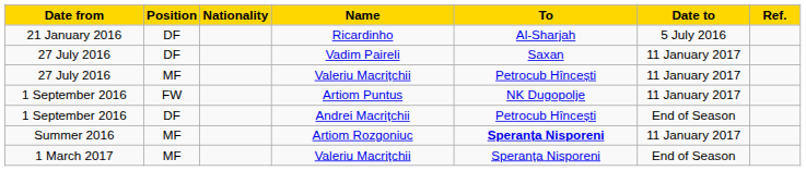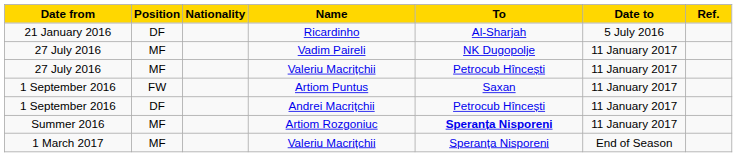Vadim Paireli | Position: DF -> MF
Vadim Paireli | To: Saxan -> NK Dugopolje
Artiom Puntus | To: NK Dugopolje -> Saxan
Andrei Macrițchii | Date to: End of Season -> 11 January 2017
